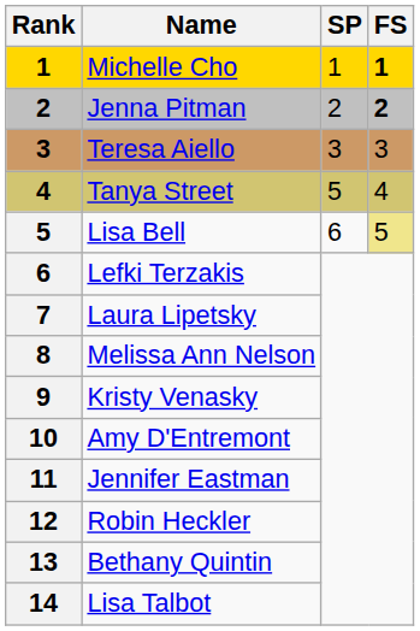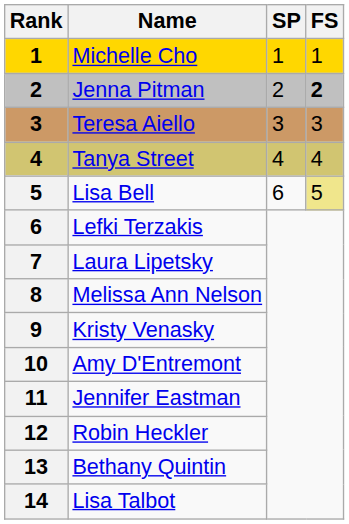Michelle Cho | FS: bold -> normal
Tanya Street | SP: 5 -> 4
